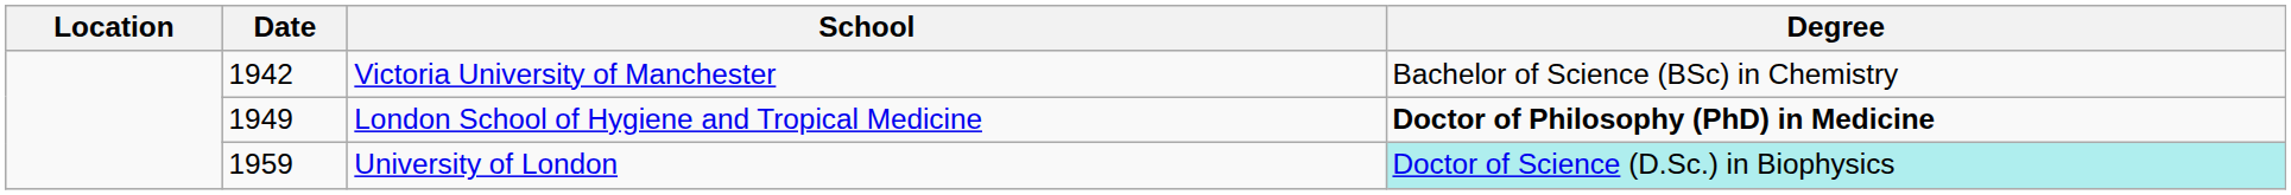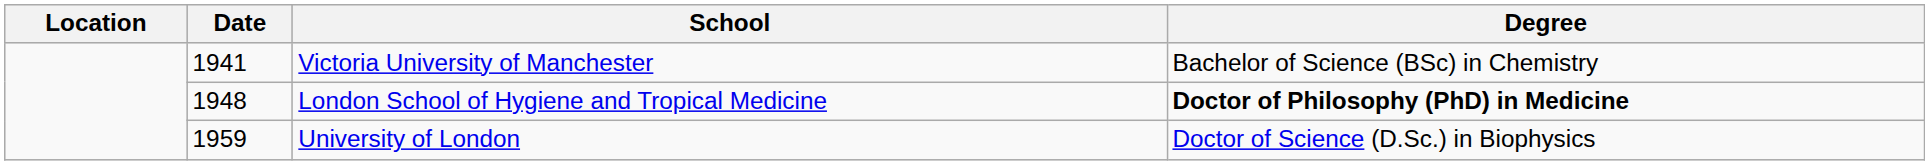Victoria University of Manchester | Date: 1942 -> 1941
London School of Hygiene and Tropical Medicine | Date: 1949 -> 1948
University of London | Degree: paleturquoise background -> no background
